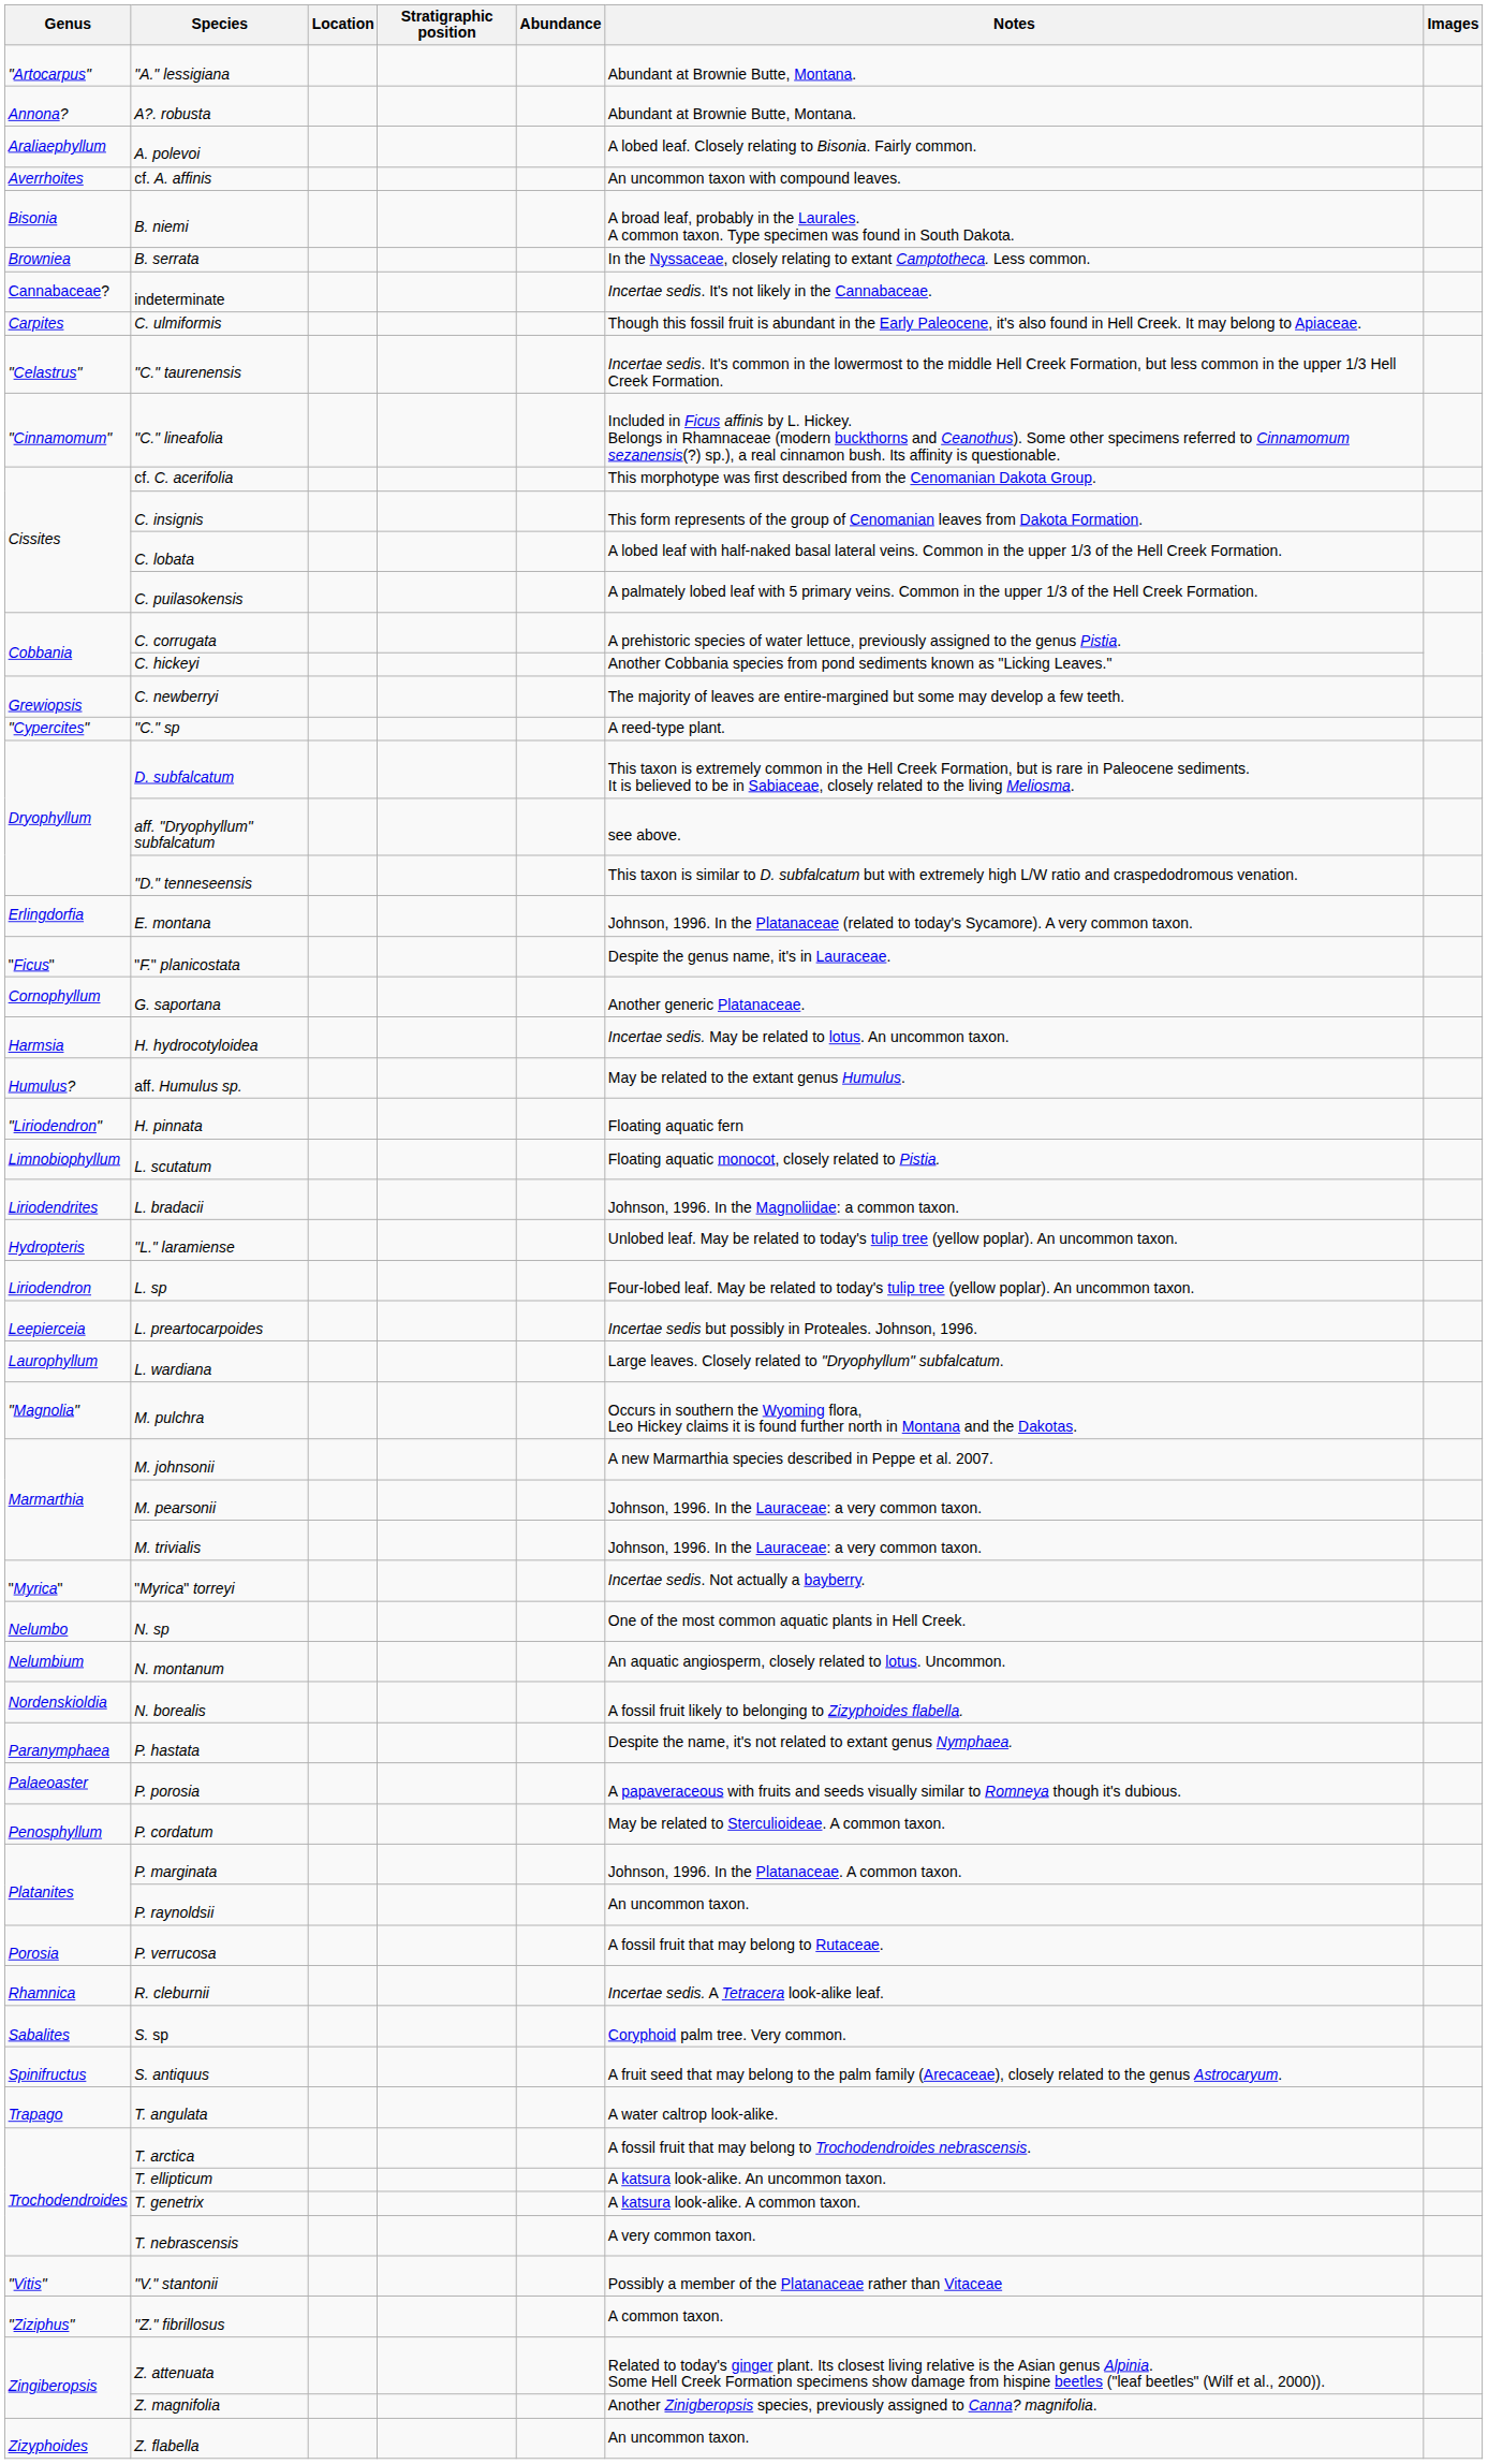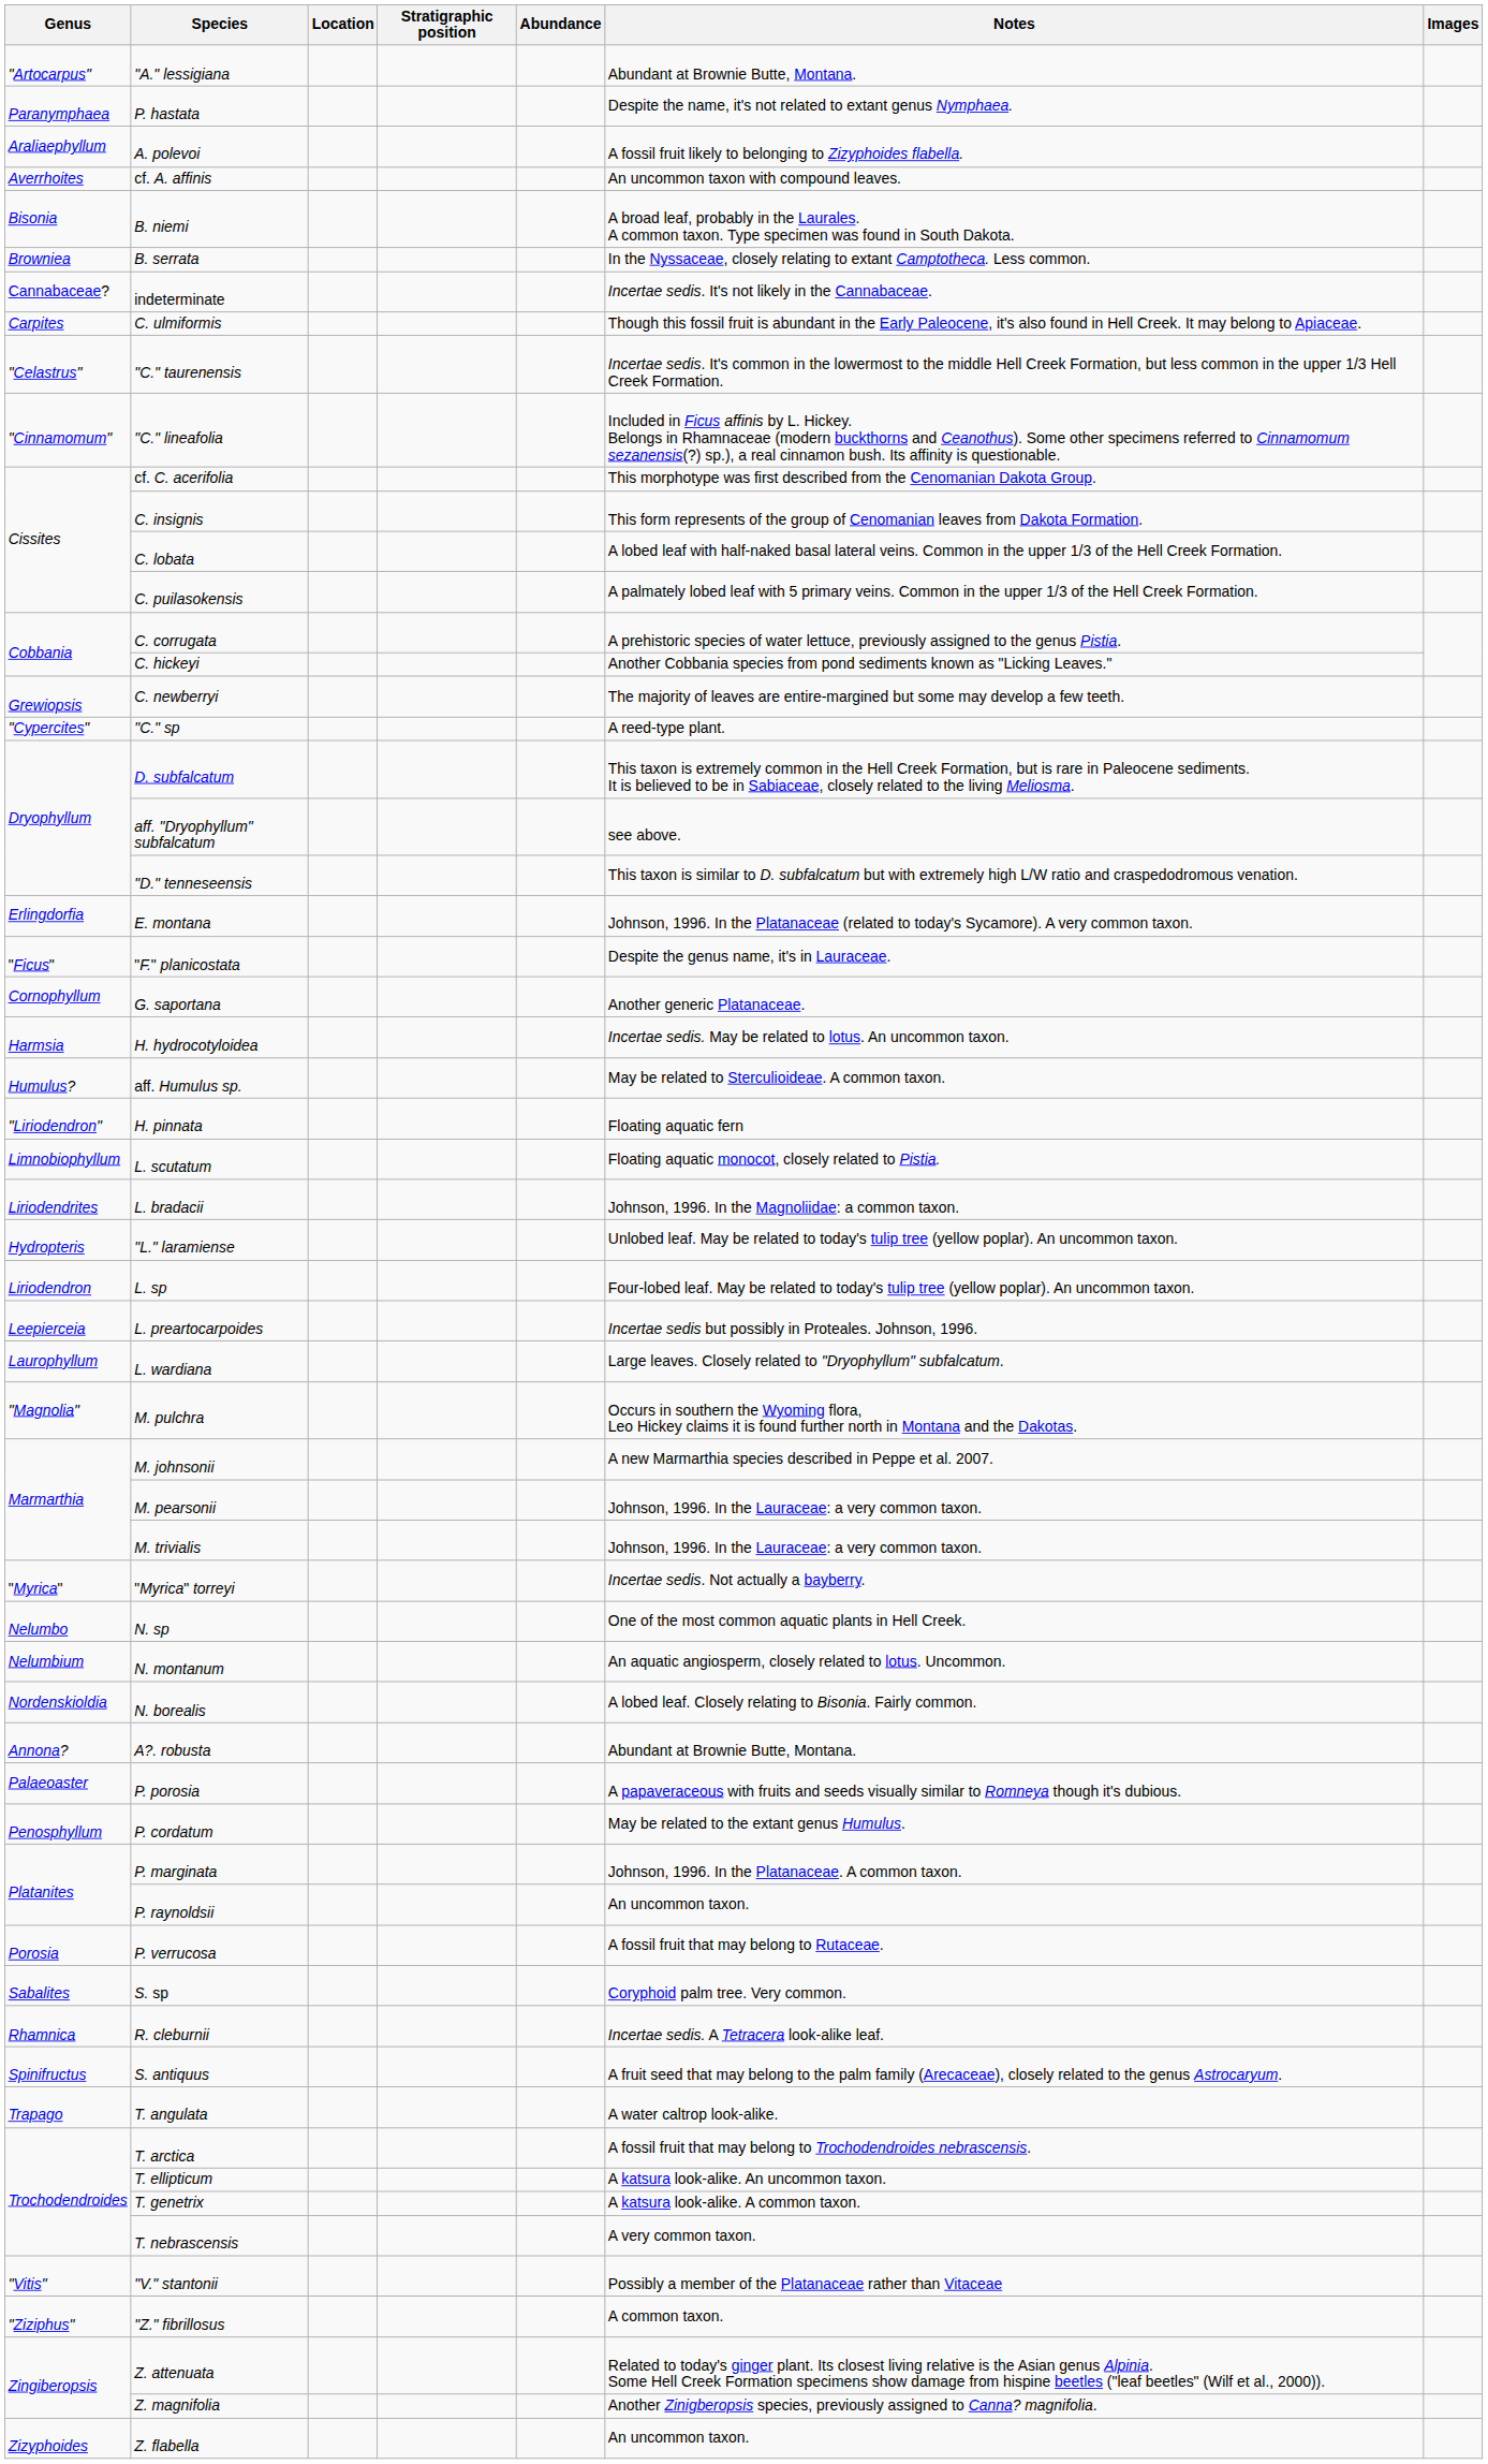rows swapped: A?. robusta <-> P. hastata
A. polevoi | Notes: A lobed leaf. Closely relating to Bisonia. Fairly common. -> A fossil fruit likely to belonging to Zizyphoides flabella.
aff. Humulus sp. | Notes: May be related to the extant genus Humulus. -> May be related to Sterculioideae. A common taxon.
N. borealis | Notes: A fossil fruit likely to belonging to Zizyphoides flabella. -> A lobed leaf. Closely relating to Bisonia. Fairly common.
P. cordatum | Notes: May be related to Sterculioideae. A common taxon. -> May be related to the extant genus Humulus.
rows swapped: R. cleburnii <-> S. sp
